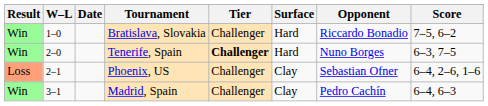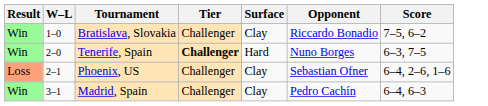- column: Date
Bratislava, Slovakia | Surface: Hard -> Clay
